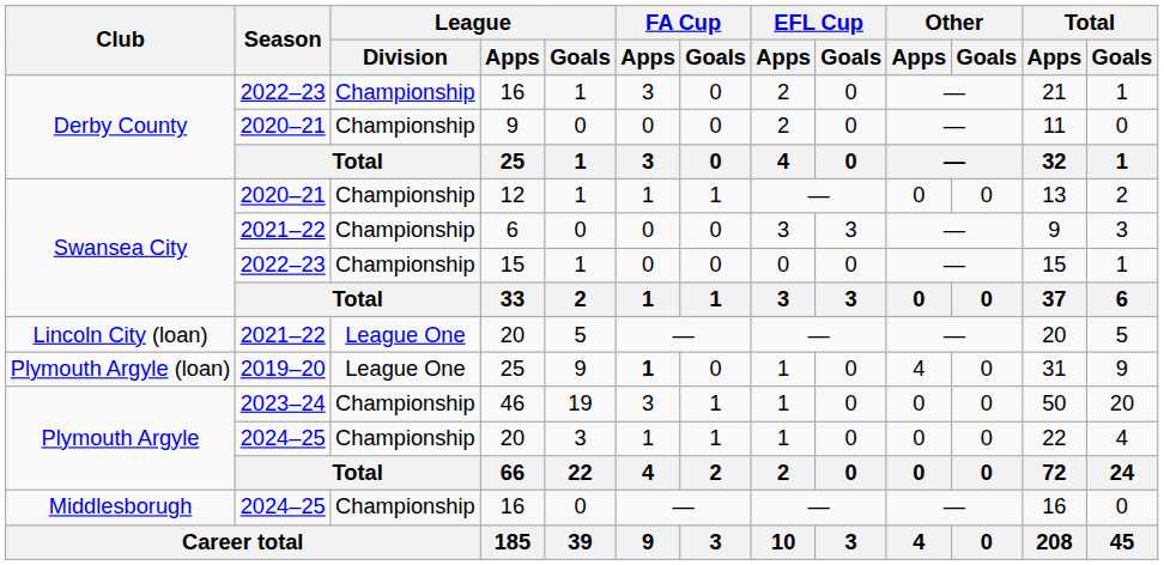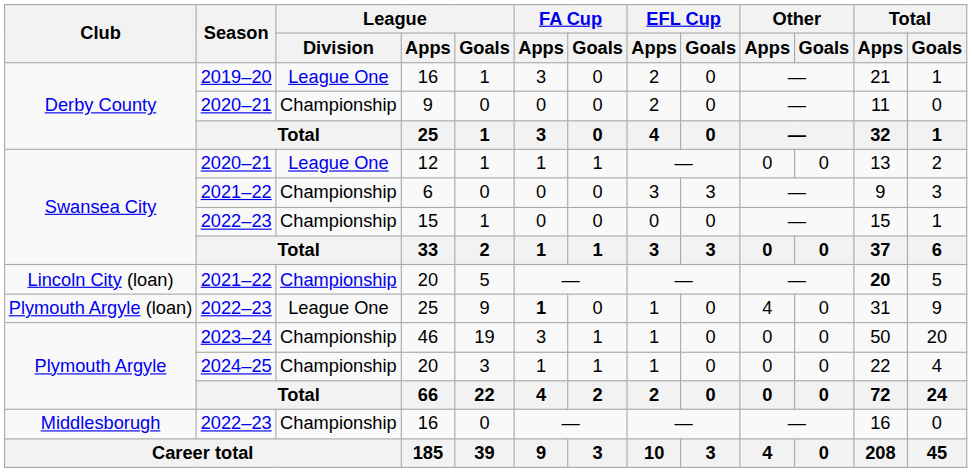Derby County / 16 | Season: 2022–23 -> 2019–20
Derby County / 16 | League / Division: Championship -> League One
12 | League / Division: Championship -> League One
Lincoln City (loan) / 20 | League / Division: League One -> Championship
Lincoln City (loan) / 20 | Total / Apps: normal -> bold
Plymouth Argyle (loan) / 25 | Season: 2019–20 -> 2022–23
Middlesborugh / 16 | Season: 2024–25 -> 2022–23
